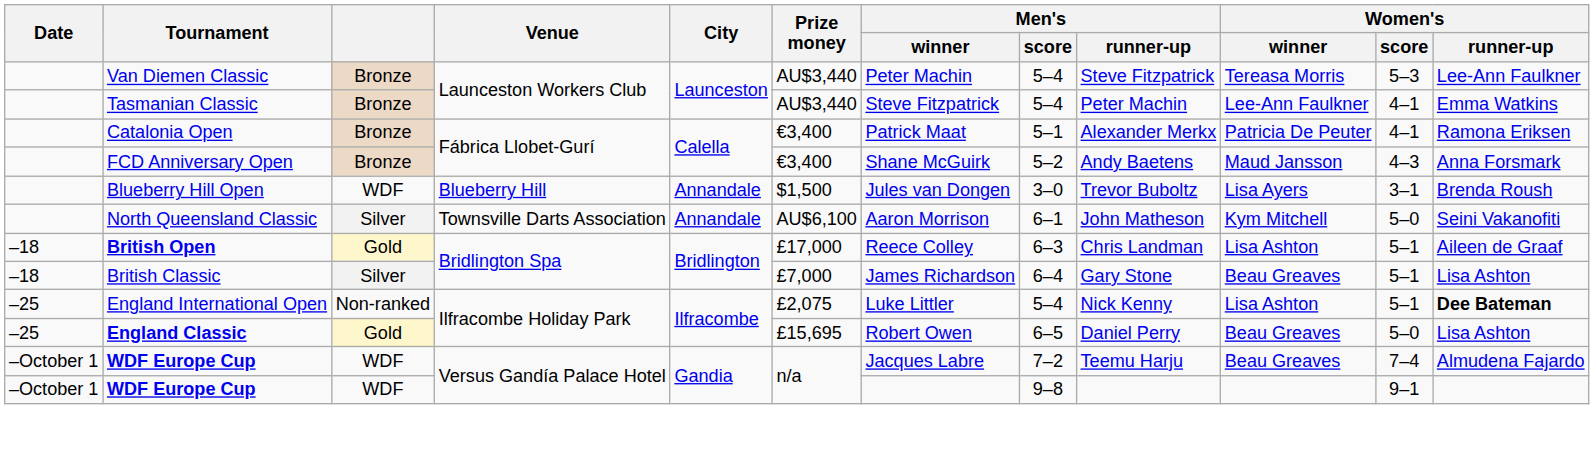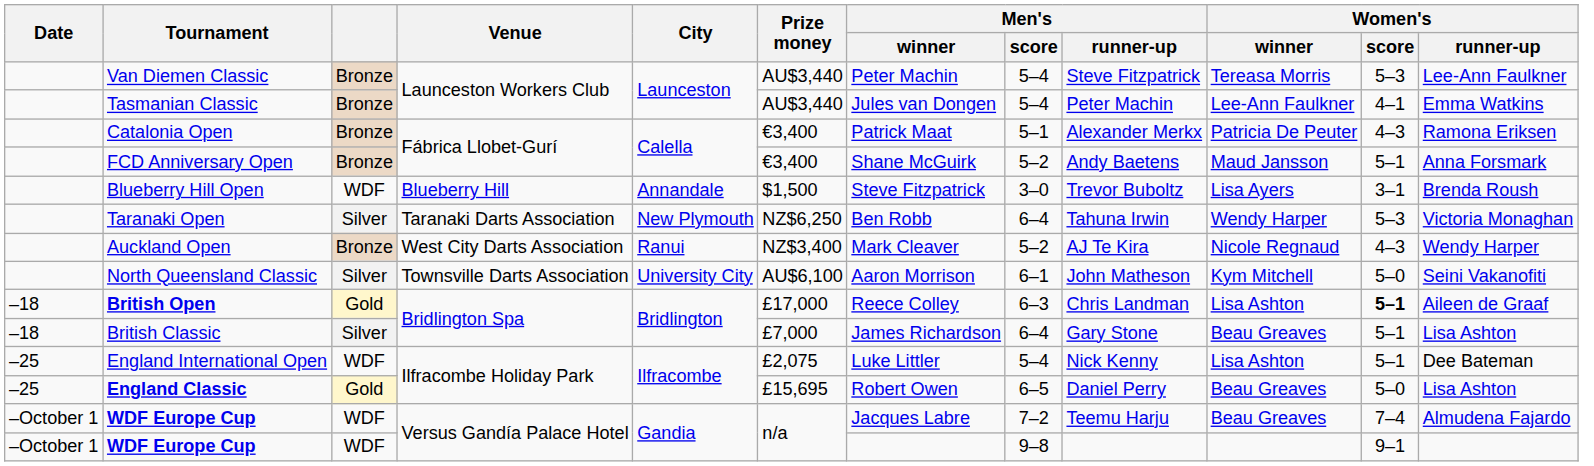Tasmanian Classic | Men's / winner: Steve Fitzpatrick -> Jules van Dongen
Catalonia Open | Women's / score: 4–1 -> 4–3
FCD Anniversary Open | Women's / score: 4–3 -> 5–1
Blueberry Hill Open | Men's / winner: Jules van Dongen -> Steve Fitzpatrick
+ row: Taranaki Open | Silver | Taranaki Darts Association | New Plymouth | NZ$6,250 | Ben Robb | 6–4 | Tahuna Irwin | Wendy Harper | 5–3 | Victoria Monaghan
+ row: Auckland Open | Bronze | West City Darts Association | Ranui | NZ$3,400 | Mark Cleaver | 5–2 | AJ Te Kira | Nicole Regnaud | 4–3 | Wendy Harper
North Queensland Classic | City: Annandale -> University City
British Open | Women's / score: normal -> bold
England International Open | column 3: Non-ranked -> WDF
England International Open | Women's / runner-up: bold -> normal
